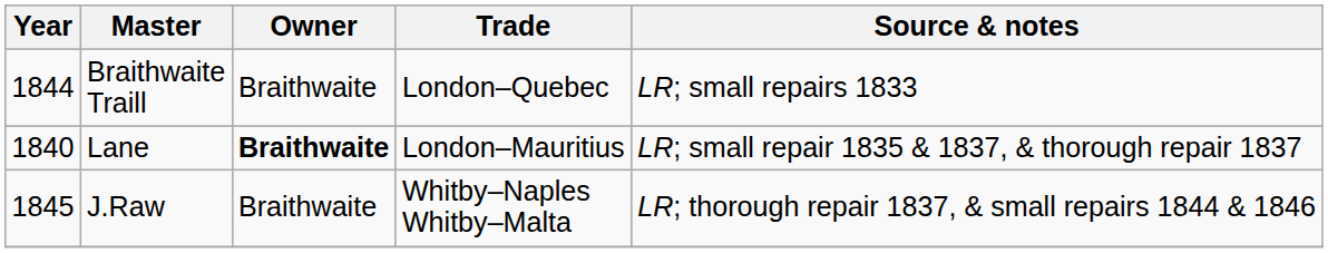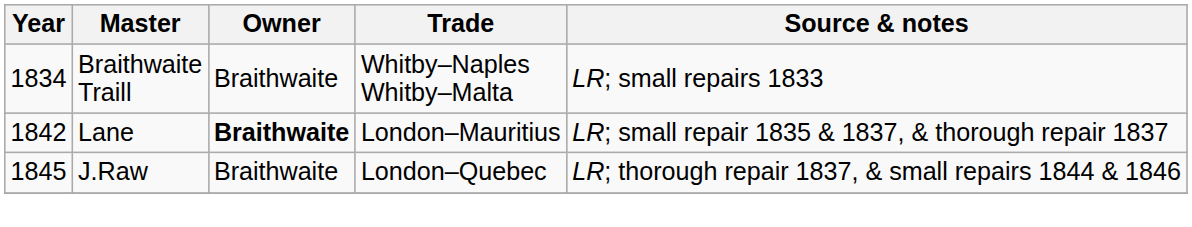Braithwaite Traill | Year: 1844 -> 1834
Braithwaite Traill | Trade: London–Quebec -> Whitby–Naples Whitby–Malta
Lane | Year: 1840 -> 1842
J.Raw | Trade: Whitby–Naples Whitby–Malta -> London–Quebec
